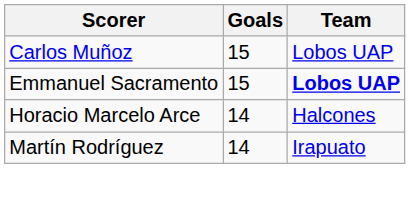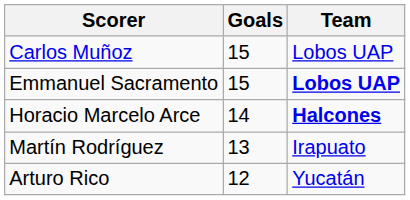Horacio Marcelo Arce | Team: normal -> bold
Martín Rodríguez | Goals: 14 -> 13
+ row: Arturo Rico | 12 | Yucatán
